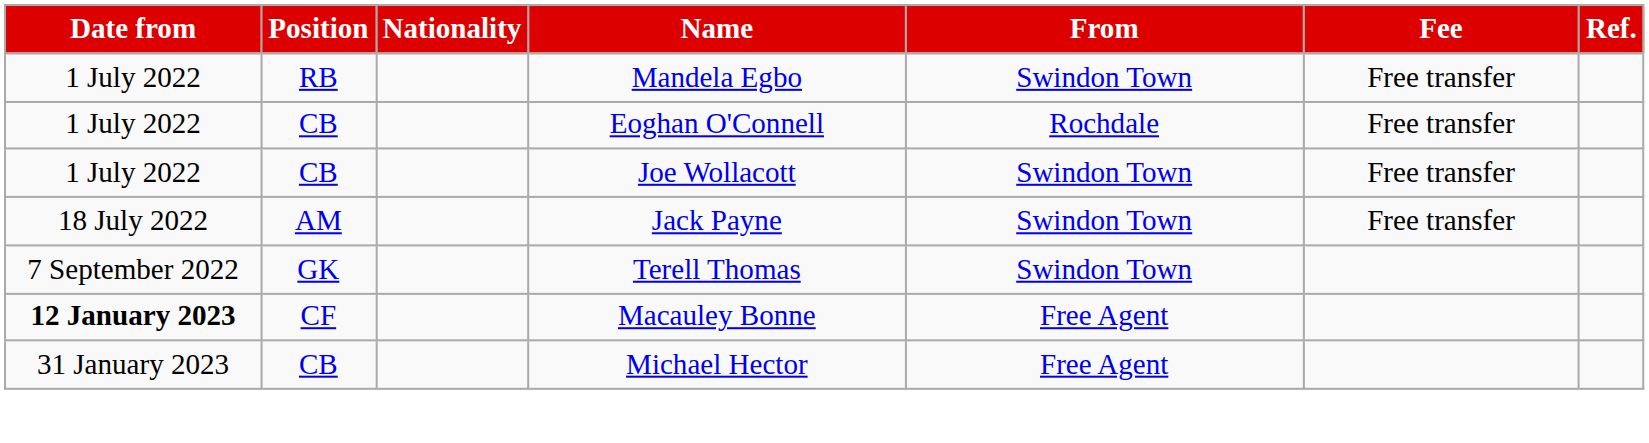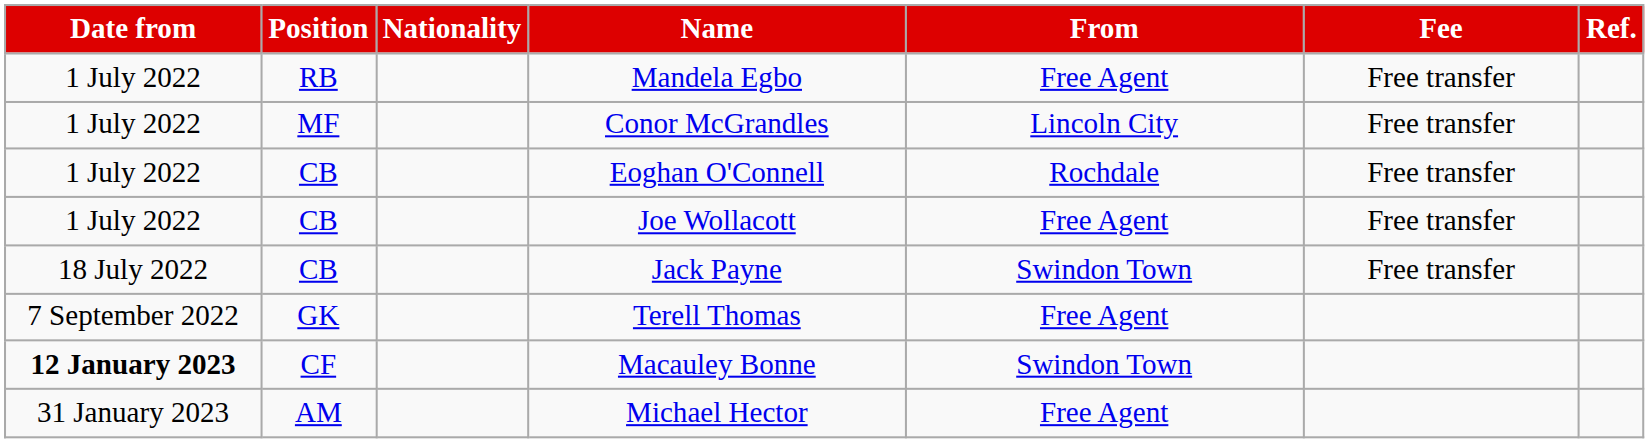Mandela Egbo | From: Swindon Town -> Free Agent
+ row: 1 July 2022 | MF | Conor McGrandles | Lincoln City | Free transfer
Joe Wollacott | From: Swindon Town -> Free Agent
Jack Payne | Position: AM -> CB
Terell Thomas | From: Swindon Town -> Free Agent
Macauley Bonne | From: Free Agent -> Swindon Town
Michael Hector | Position: CB -> AM
